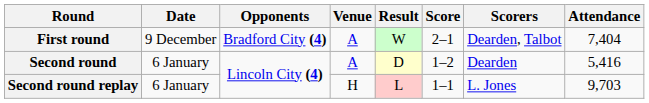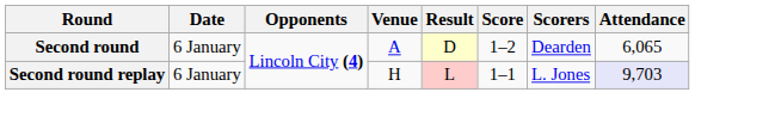- row: First round | 9 December | Bradford City (4) | A | W | 2–1 | Dearden, Talbot | 7,404
Second round | Attendance: 5,416 -> 6,065
Second round replay | Attendance: no background -> lavender background
